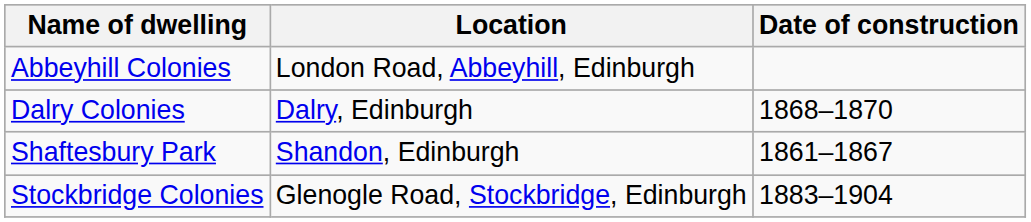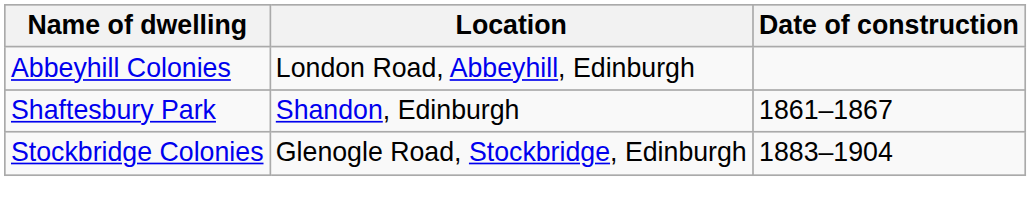- row: Dalry Colonies | Dalry, Edinburgh | 1868–1870
